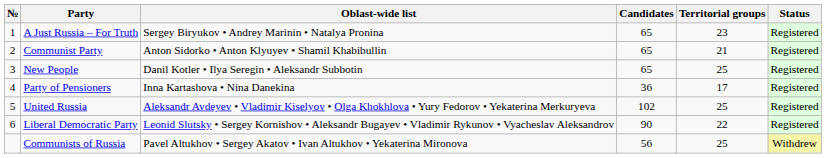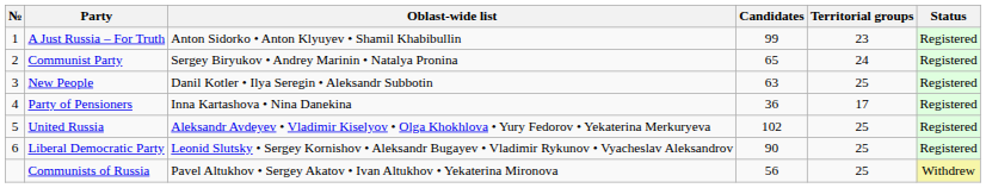A Just Russia – For Truth | Oblast-wide list: Sergey Biryukov • Andrey Marinin • Natalya Pronina -> Anton Sidorko • Anton Klyuyev • Shamil Khabibullin
A Just Russia – For Truth | Candidates: 65 -> 99
Communist Party | Oblast-wide list: Anton Sidorko • Anton Klyuyev • Shamil Khabibullin -> Sergey Biryukov • Andrey Marinin • Natalya Pronina
Communist Party | Territorial groups: 21 -> 24
New People | Candidates: 65 -> 63
Liberal Democratic Party | Territorial groups: 22 -> 25
